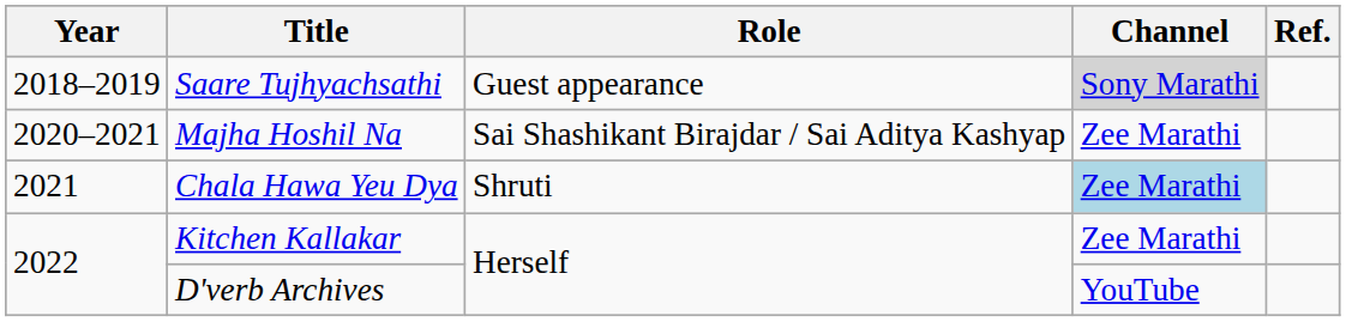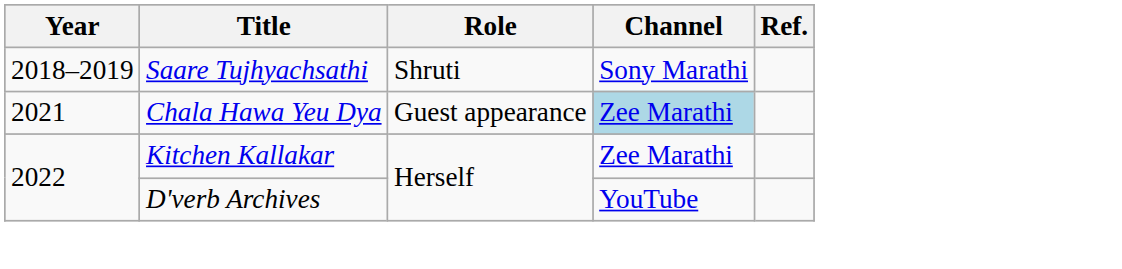Saare Tujhyachsathi | Role: Guest appearance -> Shruti
Saare Tujhyachsathi | Channel: lightgrey background -> no background
- row: 2020–2021 | Majha Hoshil Na | Sai Shashikant Birajdar / Sai Aditya Kashyap | Zee Marathi
Chala Hawa Yeu Dya | Role: Shruti -> Guest appearance
